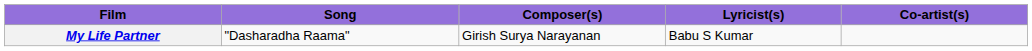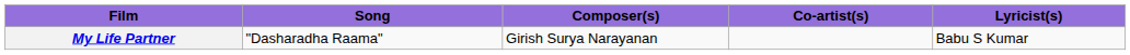columns swapped: Lyricist(s) <-> Co-artist(s)
